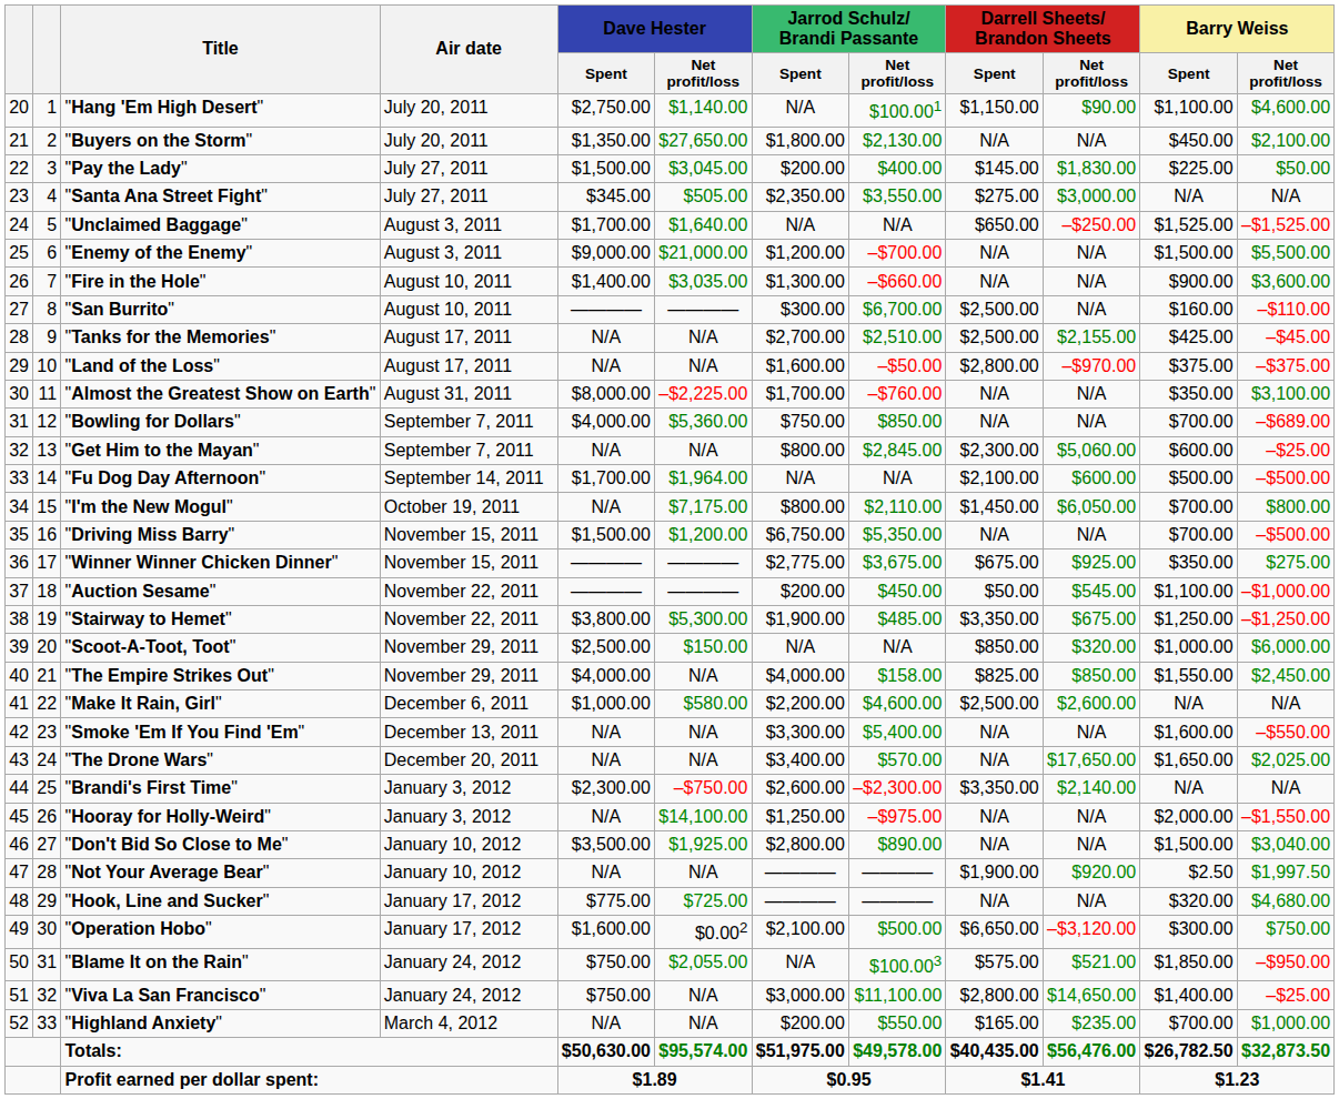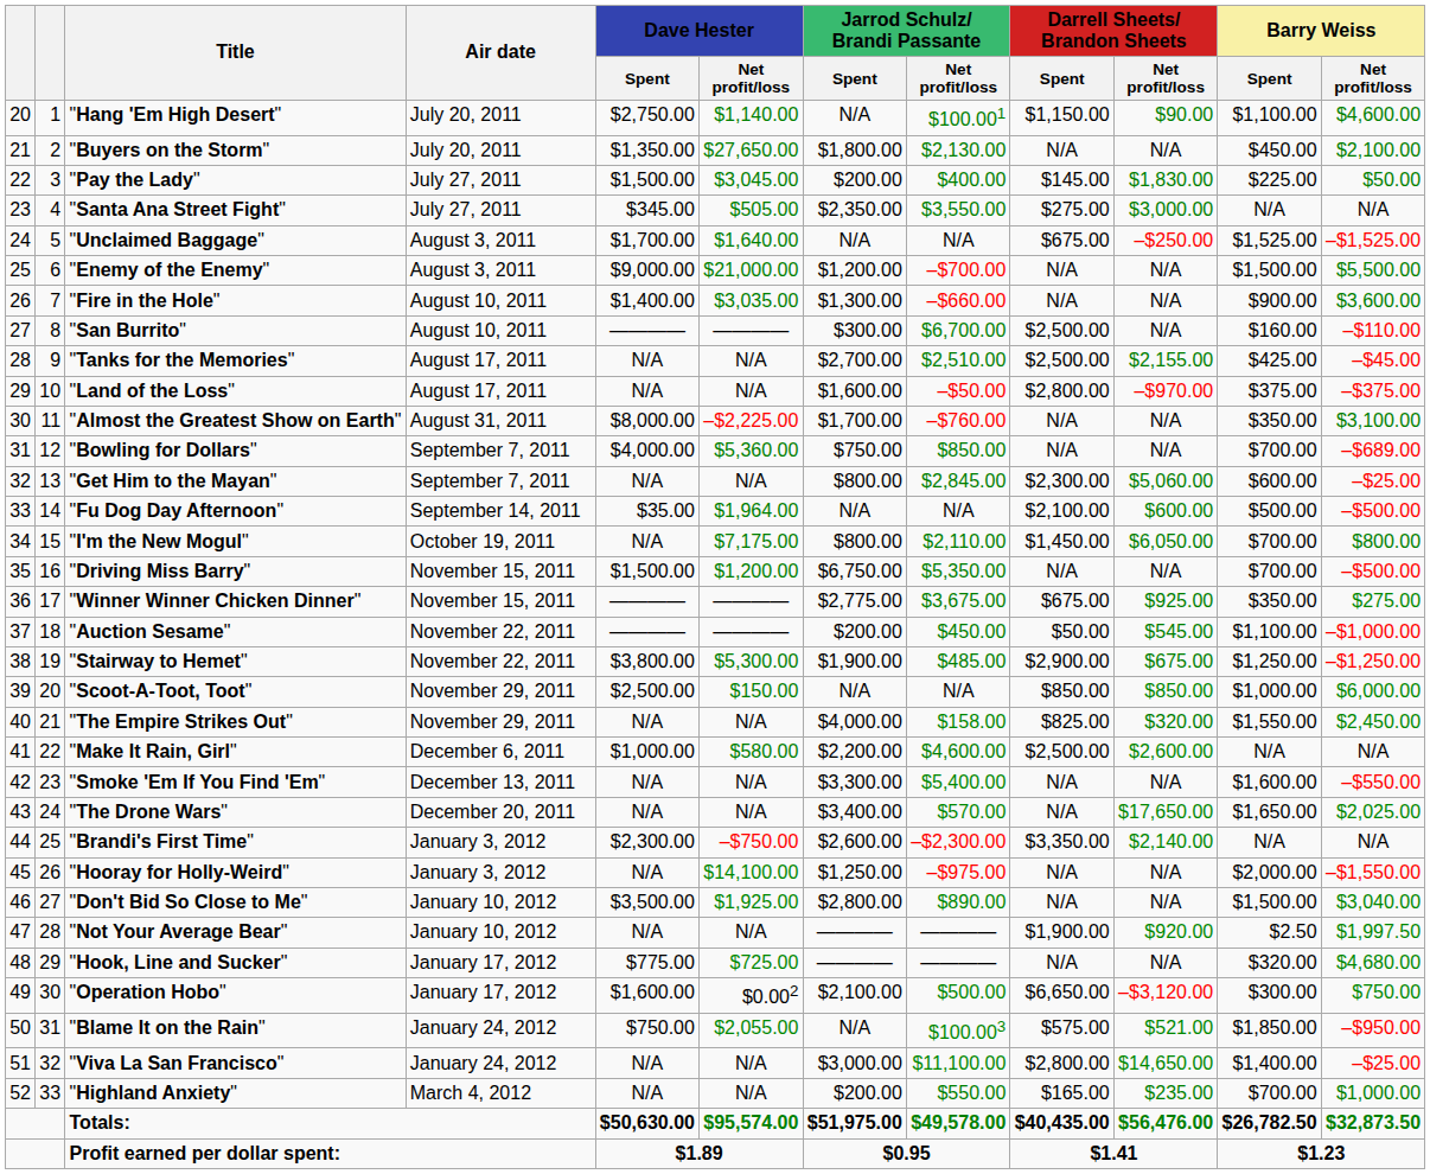"Unclaimed Baggage" | Darrell Sheets/ Brandon Sheets / Spent: $650.00 -> $675.00
"Fu Dog Day Afternoon" | Dave Hester / Spent: $1,700.00 -> $35.00
"Stairway to Hemet" | Darrell Sheets/ Brandon Sheets / Spent: $3,350.00 -> $2,900.00
"Scoot-A-Toot, Toot" | Darrell Sheets/ Brandon Sheets / Net profit/loss: $320.00 -> $850.00
"The Empire Strikes Out" | Dave Hester / Spent: $4,000.00 -> N/A
"The Empire Strikes Out" | Darrell Sheets/ Brandon Sheets / Net profit/loss: $850.00 -> $320.00
"Viva La San Francisco" | Dave Hester / Spent: $750.00 -> N/A
